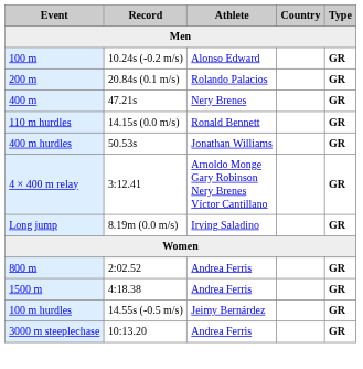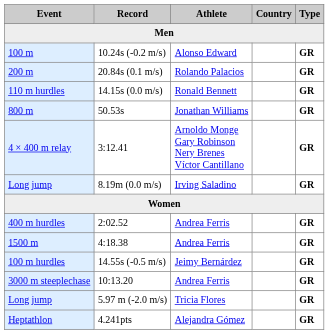- row: 400 m | 47.21s | Nery Brenes | GR
50.53s | Event: 400 m hurdles -> 800 m
2:02.52 | Event: 800 m -> 400 m hurdles
+ row: Long jump | 5.97 m (-2.0 m/s) | Tricia Flores | GR
+ row: Heptathlon | 4.241pts | Alejandra Gómez | GR
